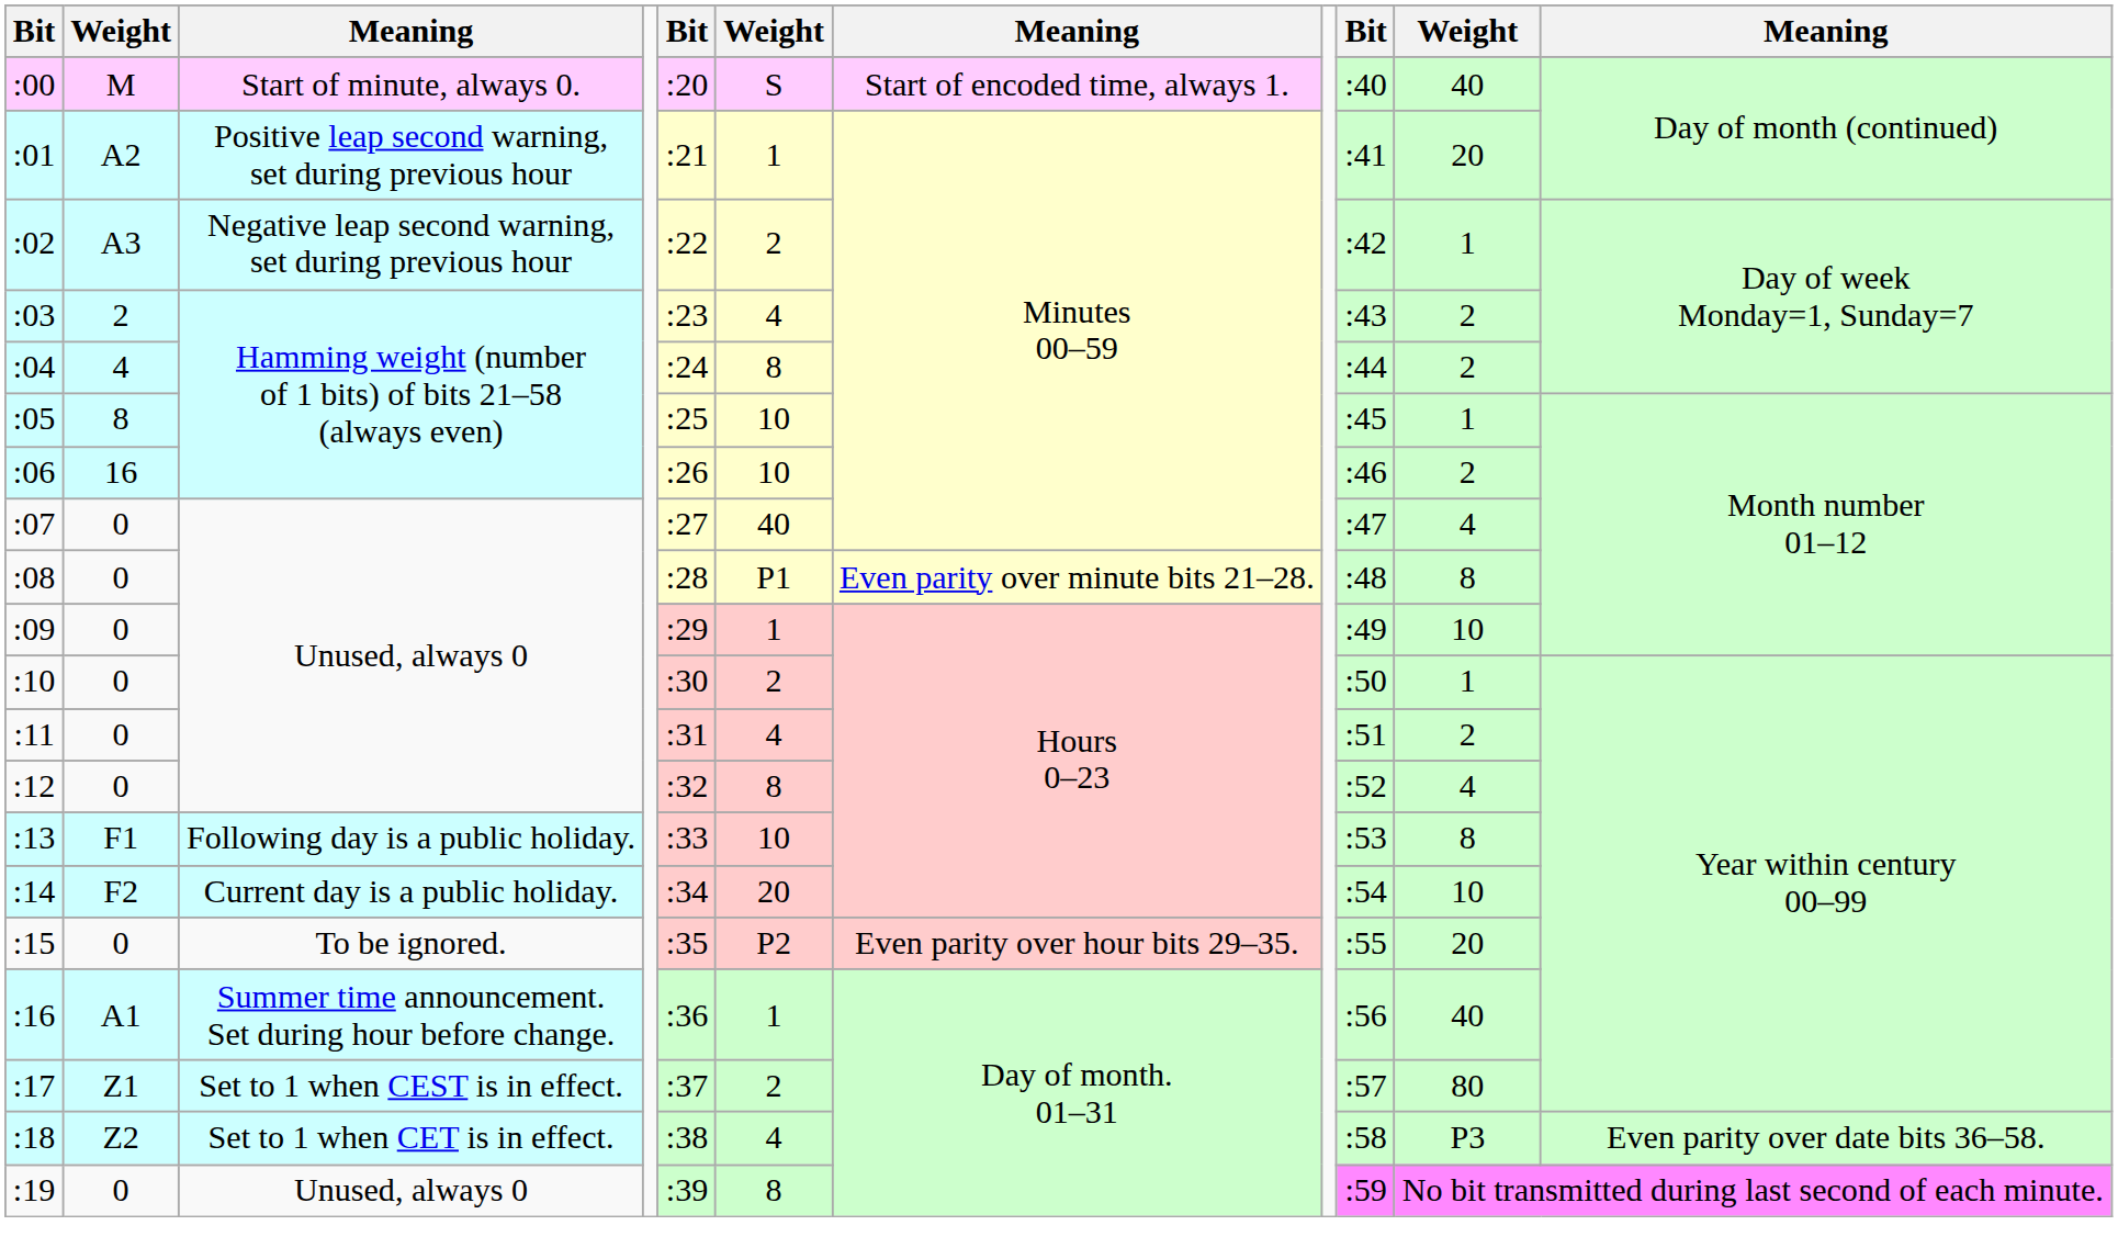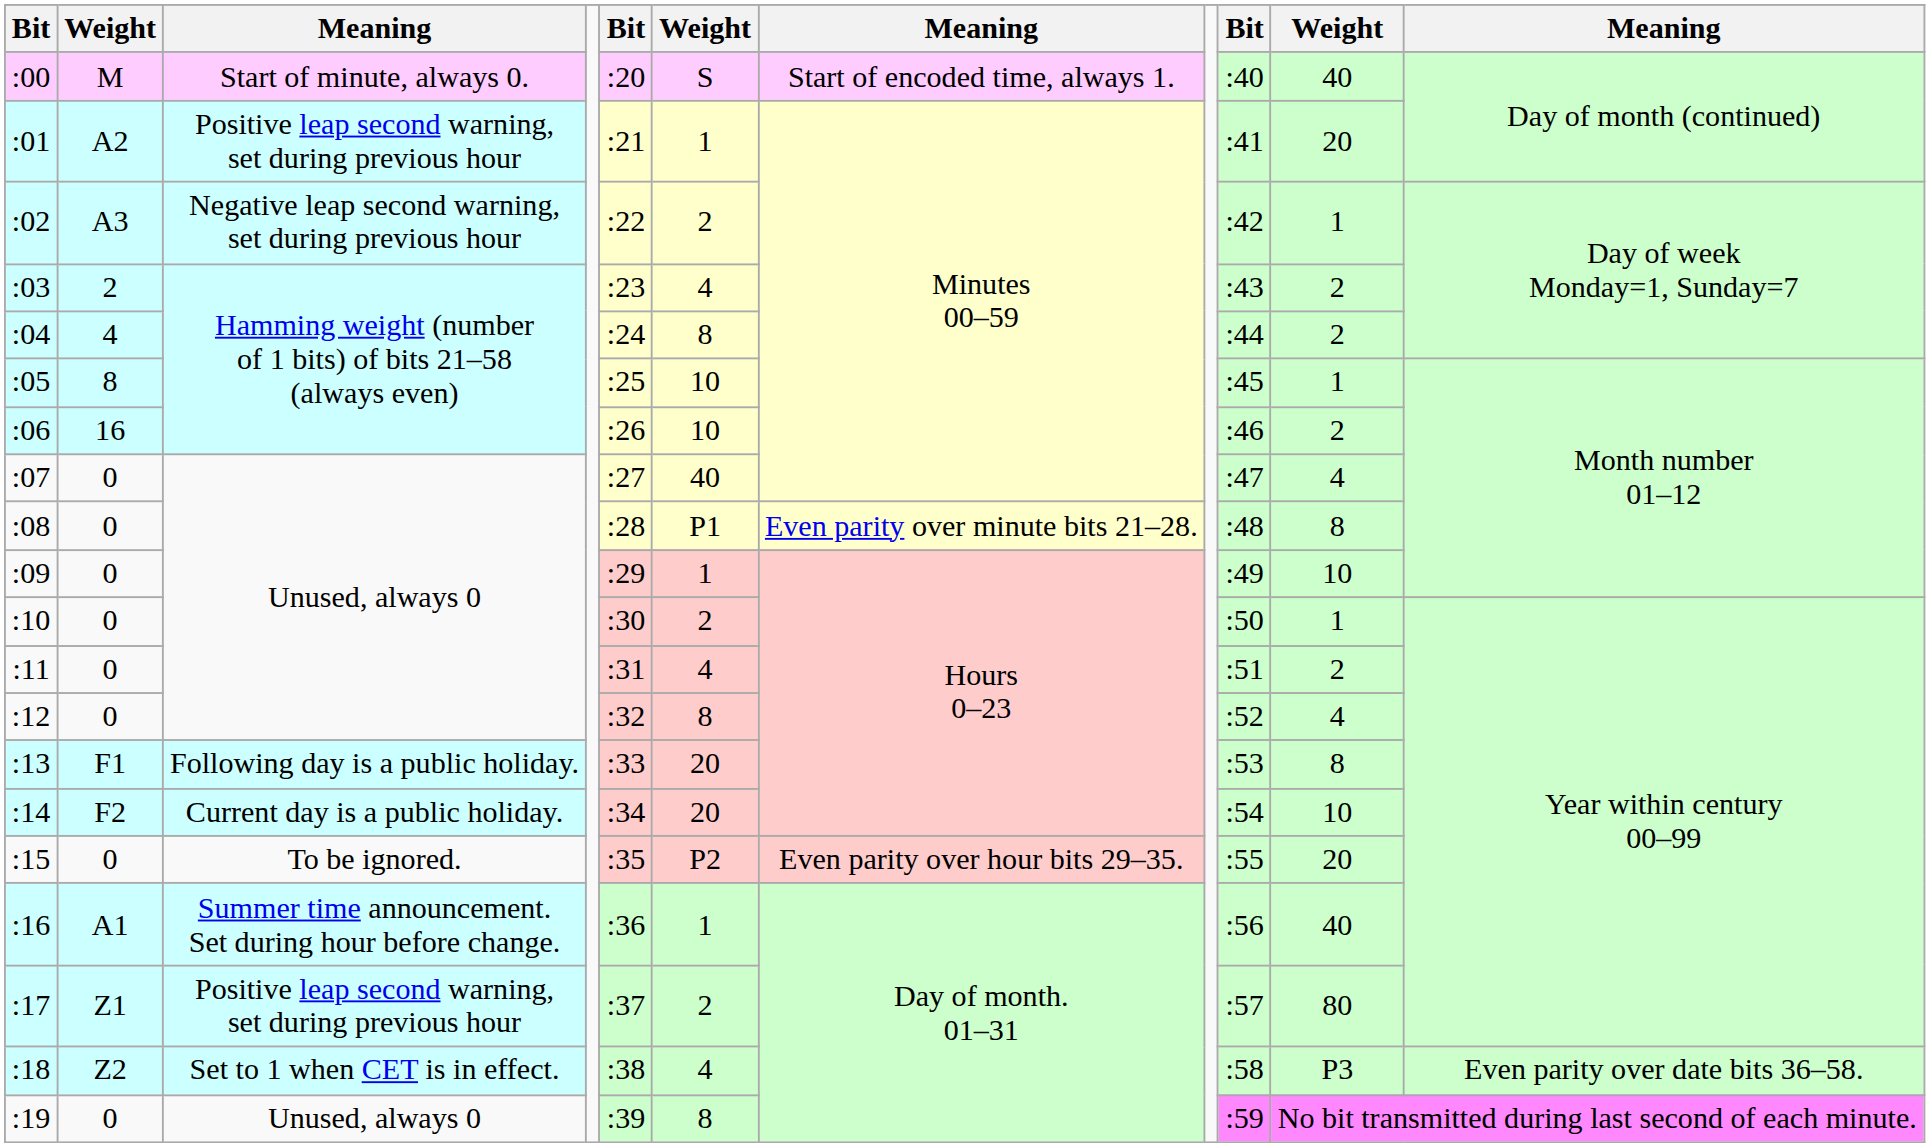:13 | column 6: 10 -> 20
:17 | column 3: Set to 1 when CEST is in effect. -> Positive leap second warning, set during previous hour
